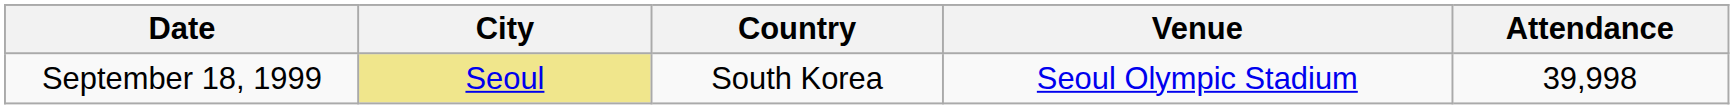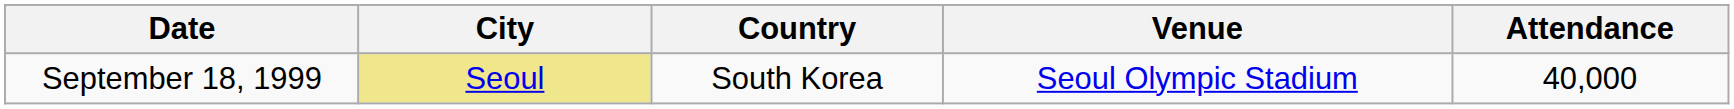September 18, 1999 | Attendance: 39,998 -> 40,000
